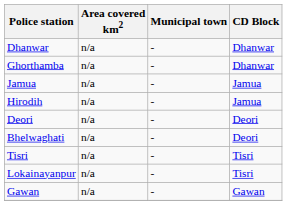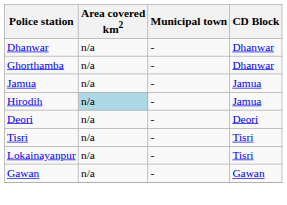Hirodih | Area covered km2: no background -> lightblue background
- row: Bhelwaghati | n/a | - | Deori
